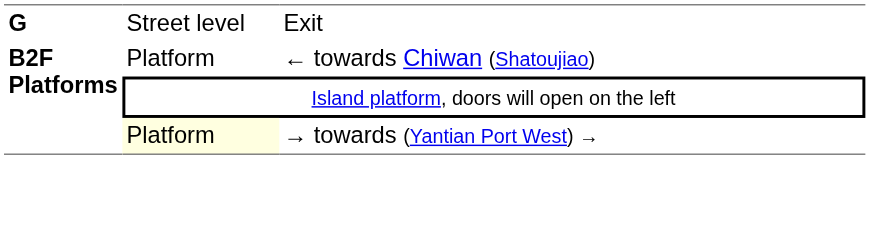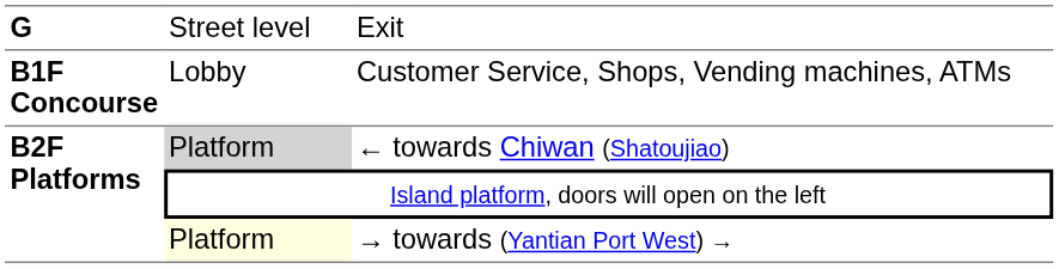+ row: B1F Concourse | Lobby | Customer Service, Shops, Vending machines, ATMs
← towards Chiwan (Shatoujiao) | column 2: no background -> lightgrey background
